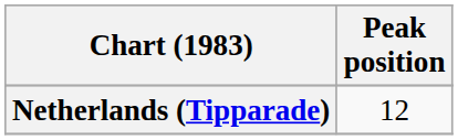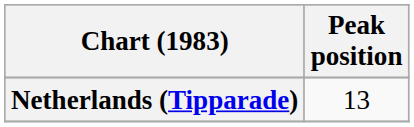Netherlands (Tipparade) | Peak position: 12 -> 13
